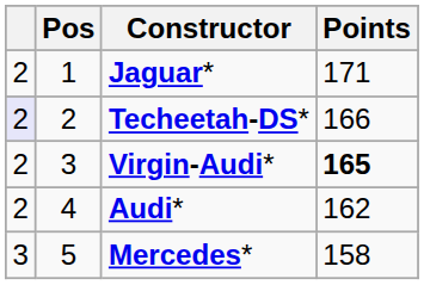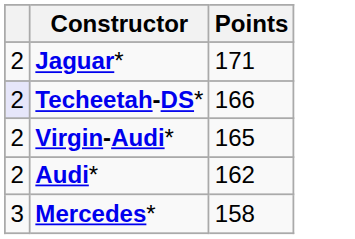- column: Pos | 1 | 2 | 3 | 4 | 5
Virgin-Audi* | Points: bold -> normal
